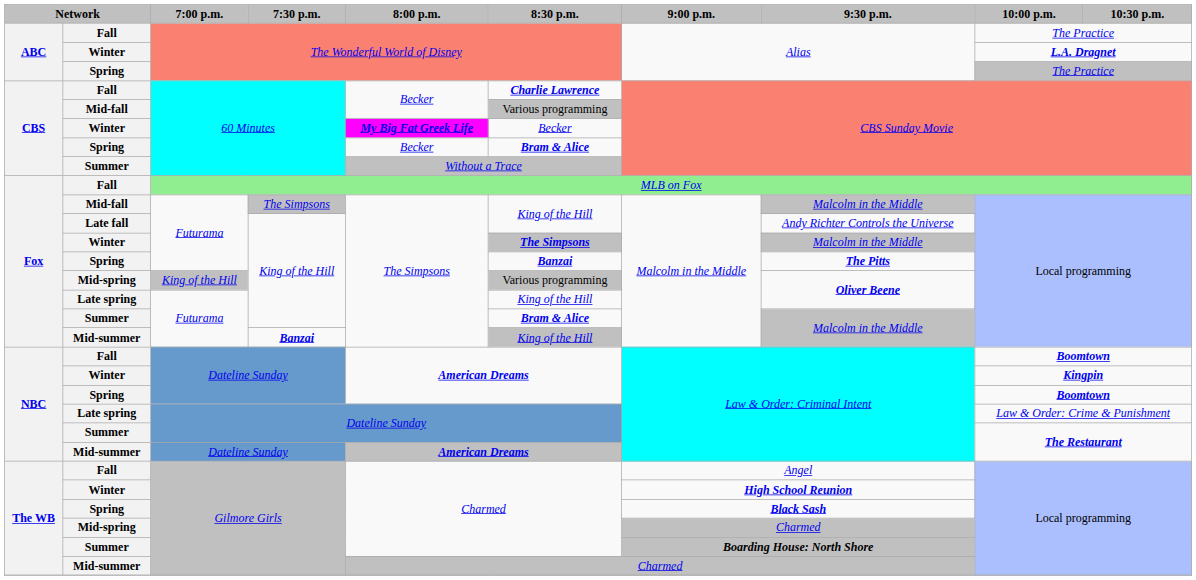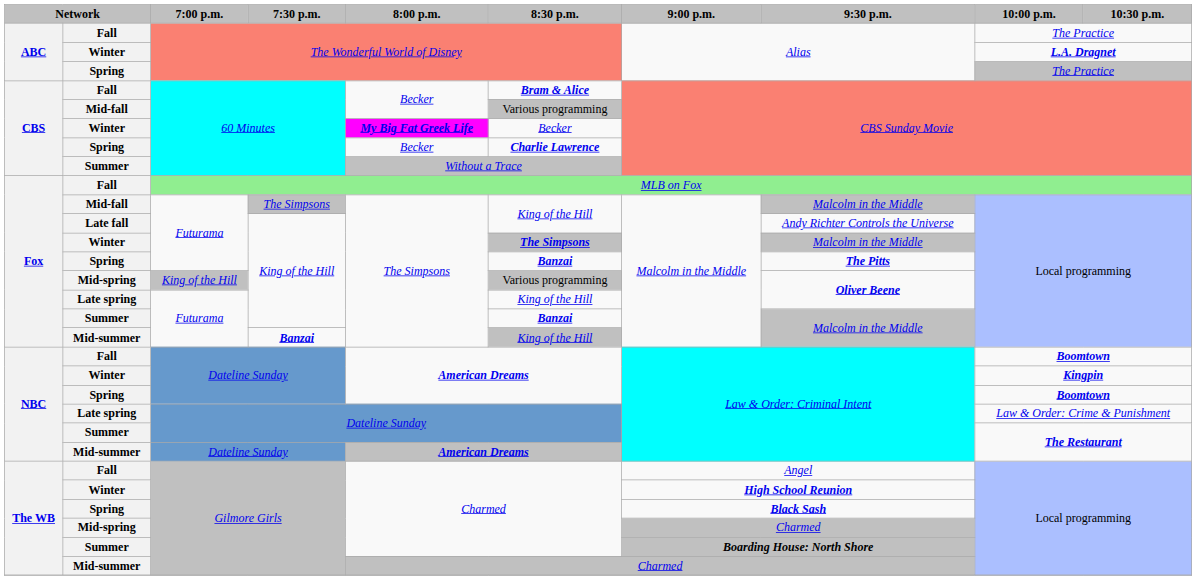Fall / 60 Minutes | 8:30 p.m.: Charlie Lawrence -> Bram & Alice
Spring / 60 Minutes | 8:30 p.m.: Bram & Alice -> Charlie Lawrence
Summer / King of the Hill | 8:30 p.m.: Bram & Alice -> Banzai
